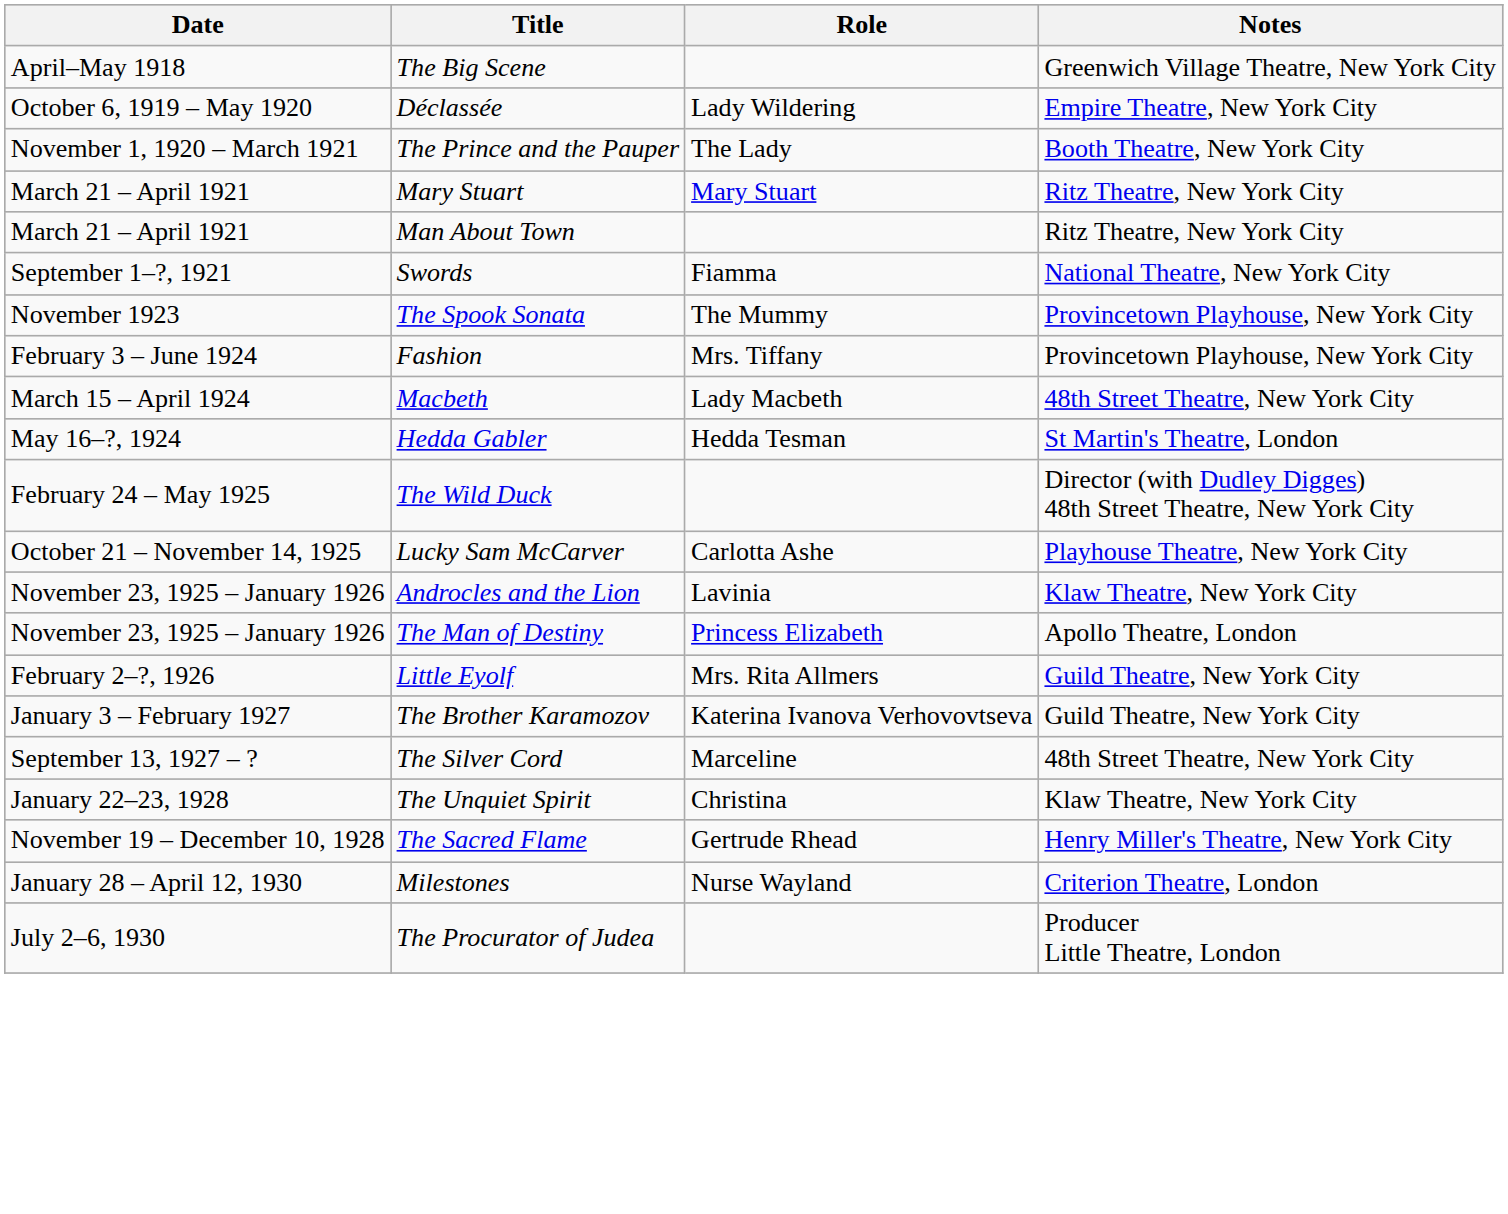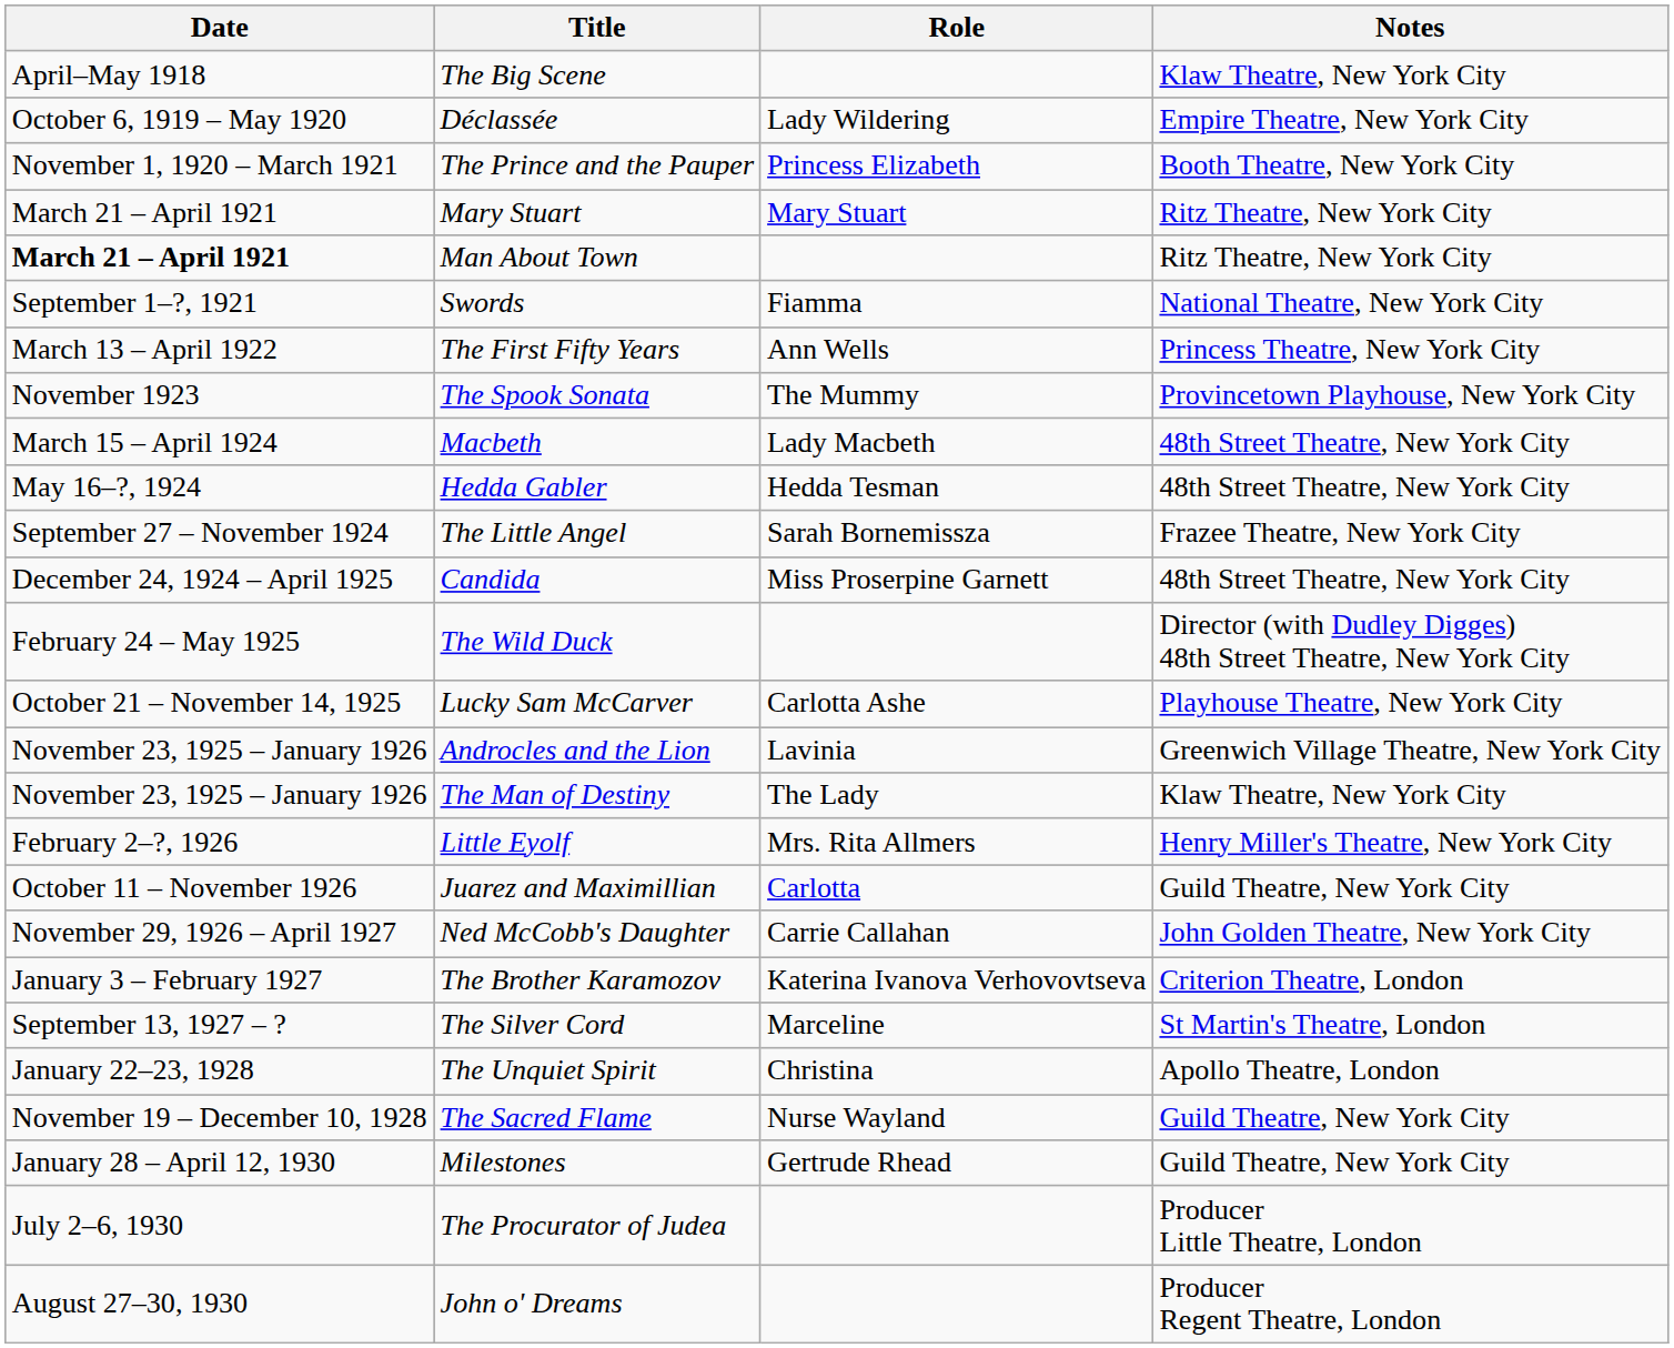The Big Scene | Notes: Greenwich Village Theatre, New York City -> Klaw Theatre, New York City
The Prince and the Pauper | Role: The Lady -> Princess Elizabeth
Man About Town | Date: normal -> bold
+ row: March 13 – April 1922 | The First Fifty Years | Ann Wells | Princess Theatre, New York City
- row: February 3 – June 1924 | Fashion | Mrs. Tiffany | Provincetown Playhouse, New York City
Hedda Gabler | Notes: St Martin's Theatre, London -> 48th Street Theatre, New York City
+ row: September 27 – November 1924 | The Little Angel | Sarah Bornemissza | Frazee Theatre, New York City
+ row: December 24, 1924 – April 1925 | Candida | Miss Proserpine Garnett | 48th Street Theatre, New York City
Androcles and the Lion | Notes: Klaw Theatre, New York City -> Greenwich Village Theatre, New York City
The Man of Destiny | Role: Princess Elizabeth -> The Lady
The Man of Destiny | Notes: Apollo Theatre, London -> Klaw Theatre, New York City
Little Eyolf | Notes: Guild Theatre, New York City -> Henry Miller's Theatre, New York City
+ row: October 11 – November 1926 | Juarez and Maximillian | Carlotta | Guild Theatre, New York City
+ row: November 29, 1926 – April 1927 | Ned McCobb's Daughter | Carrie Callahan | John Golden Theatre, New York City
The Brother Karamozov | Notes: Guild Theatre, New York City -> Criterion Theatre, London
The Silver Cord | Notes: 48th Street Theatre, New York City -> St Martin's Theatre, London
The Unquiet Spirit | Notes: Klaw Theatre, New York City -> Apollo Theatre, London
The Sacred Flame | Role: Gertrude Rhead -> Nurse Wayland
The Sacred Flame | Notes: Henry Miller's Theatre, New York City -> Guild Theatre, New York City
Milestones | Role: Nurse Wayland -> Gertrude Rhead
Milestones | Notes: Criterion Theatre, London -> Guild Theatre, New York City
+ row: August 27–30, 1930 | John o' Dreams | Producer Regent Theatre, London
